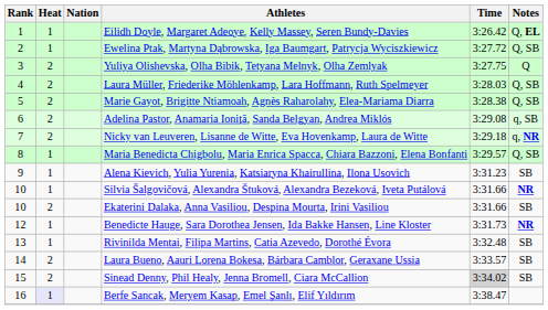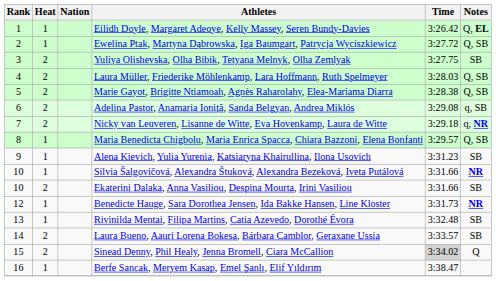Yuliya Olishevska, Olha Bibik, Tetyana Melnyk, Olha Zemlyak | Notes: Q -> SB
Sinead Denny, Phil Healy, Jenna Bromell, Ciara McCallion | Notes: SB -> Q
Berfe Sancak, Meryem Kasap, Emel Şanlı, Elif Yıldırım | Heat: lavender background -> no background
